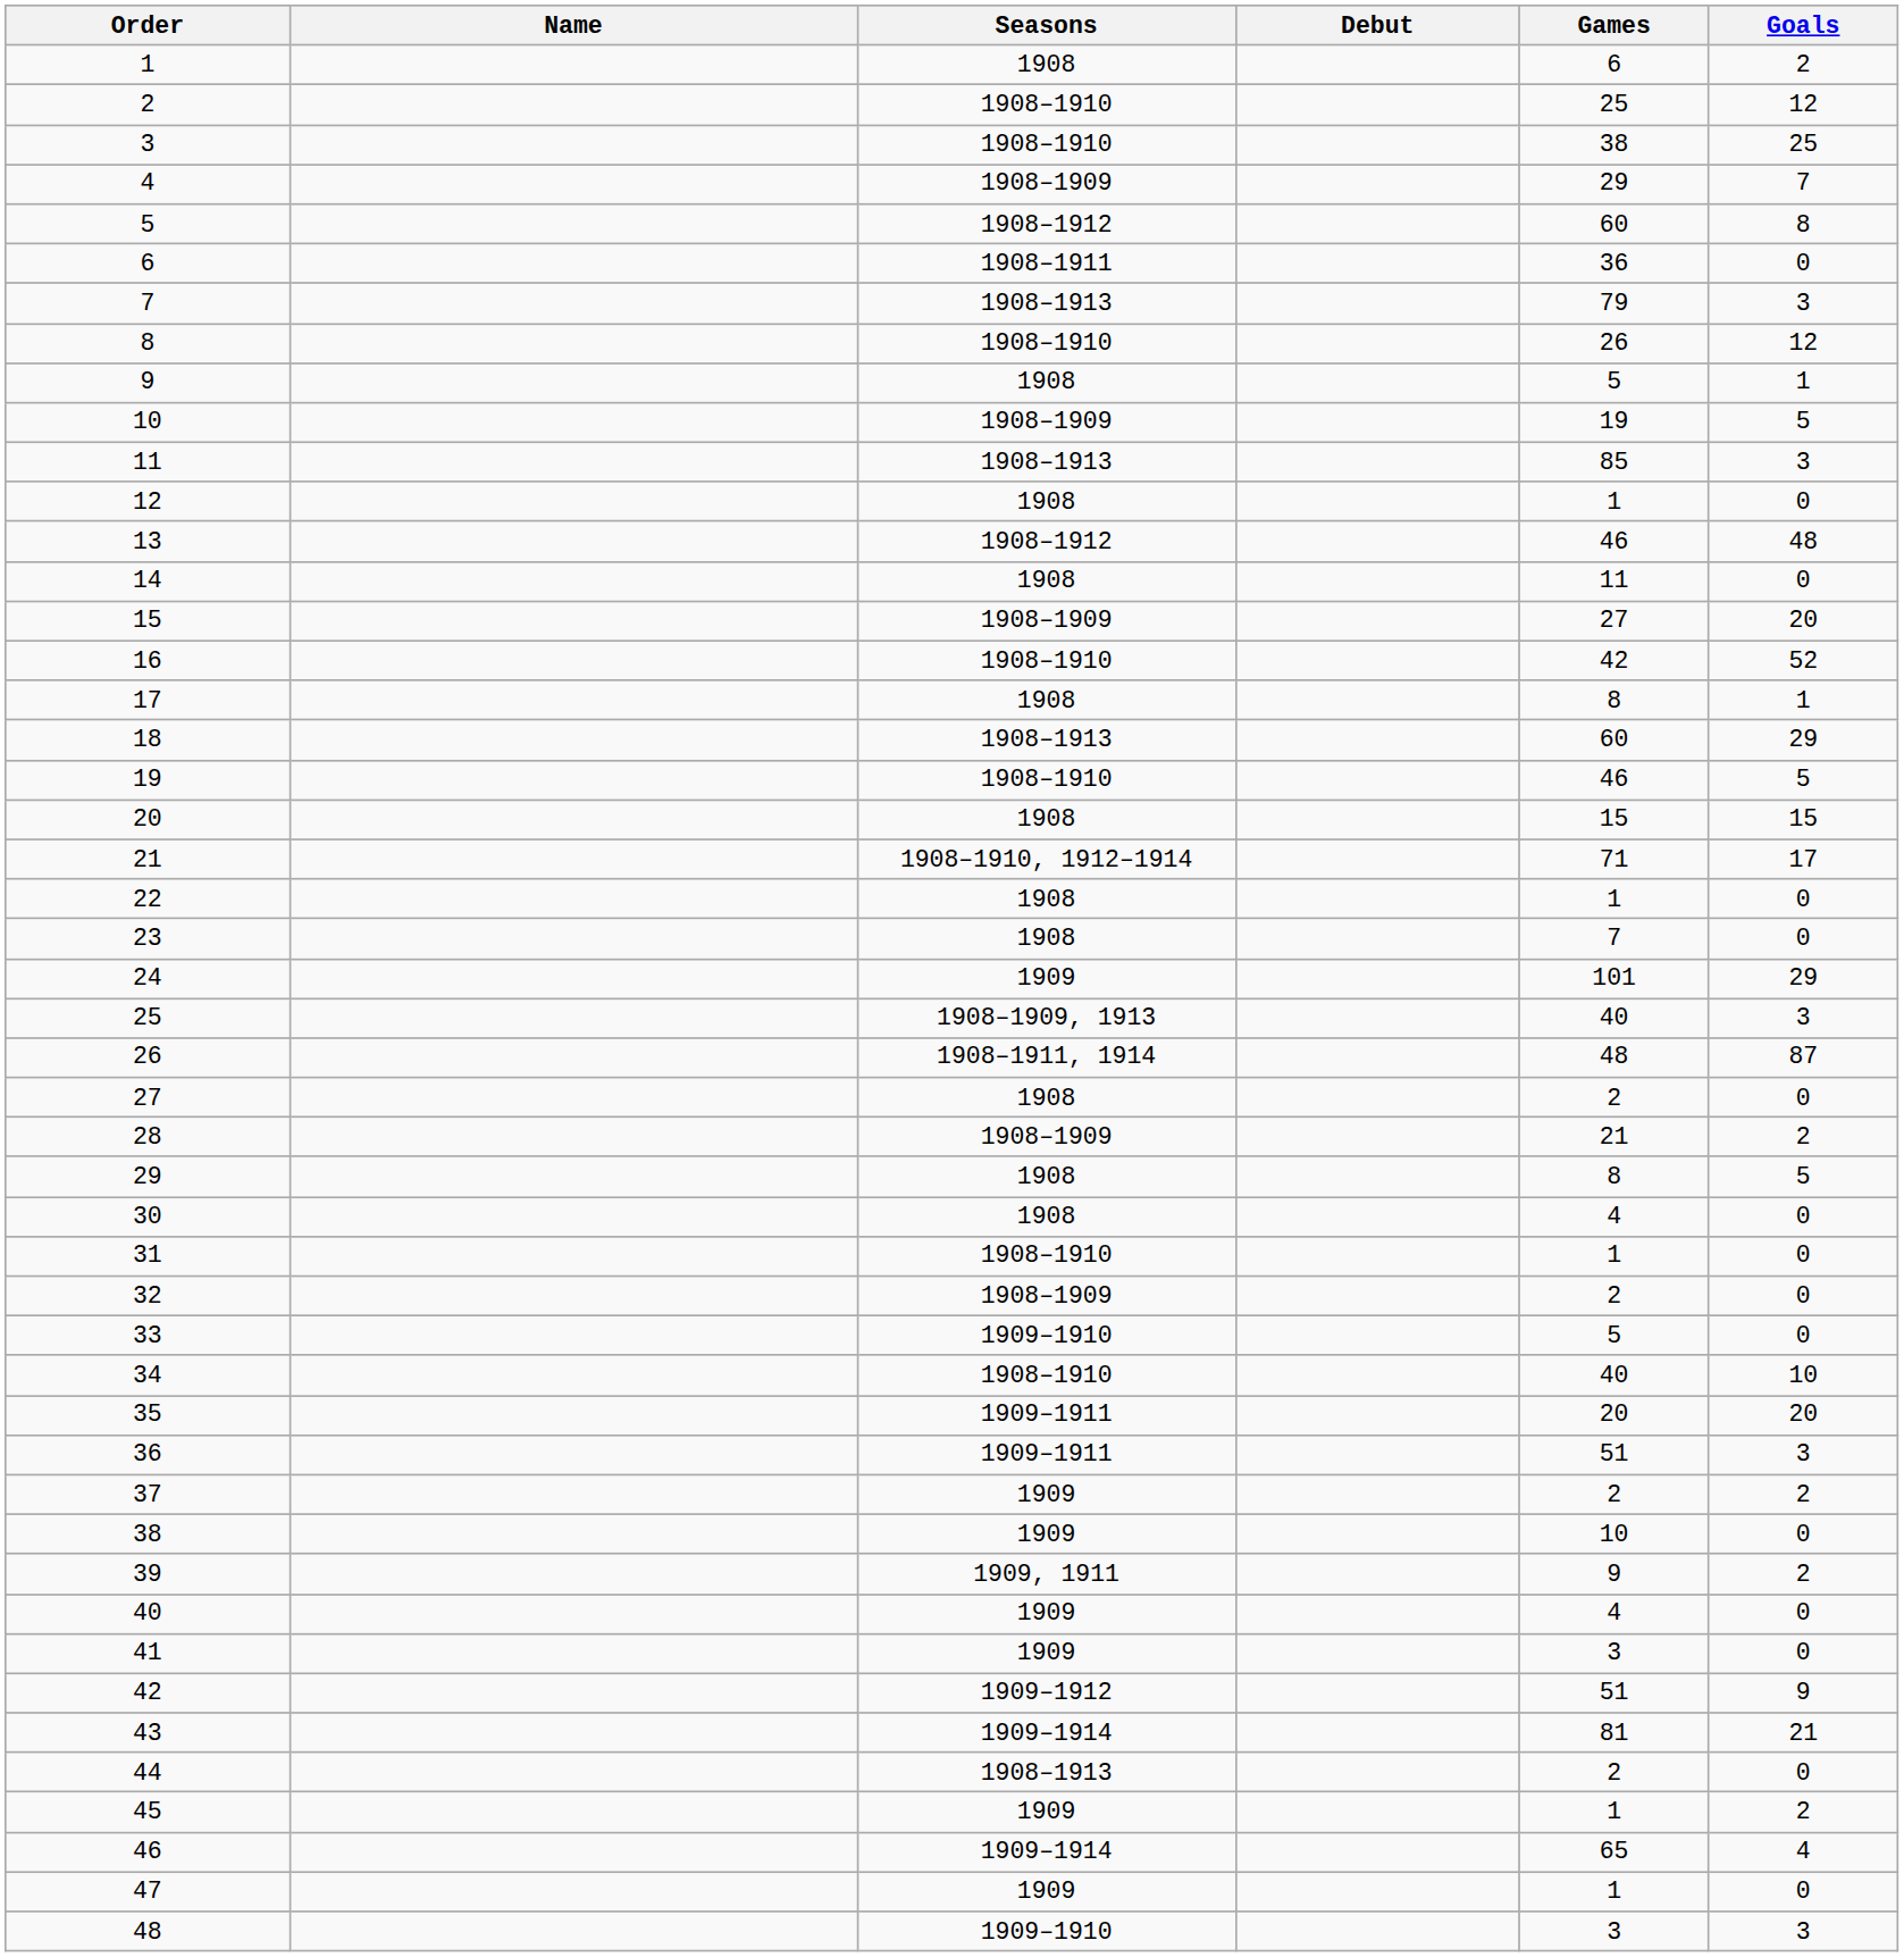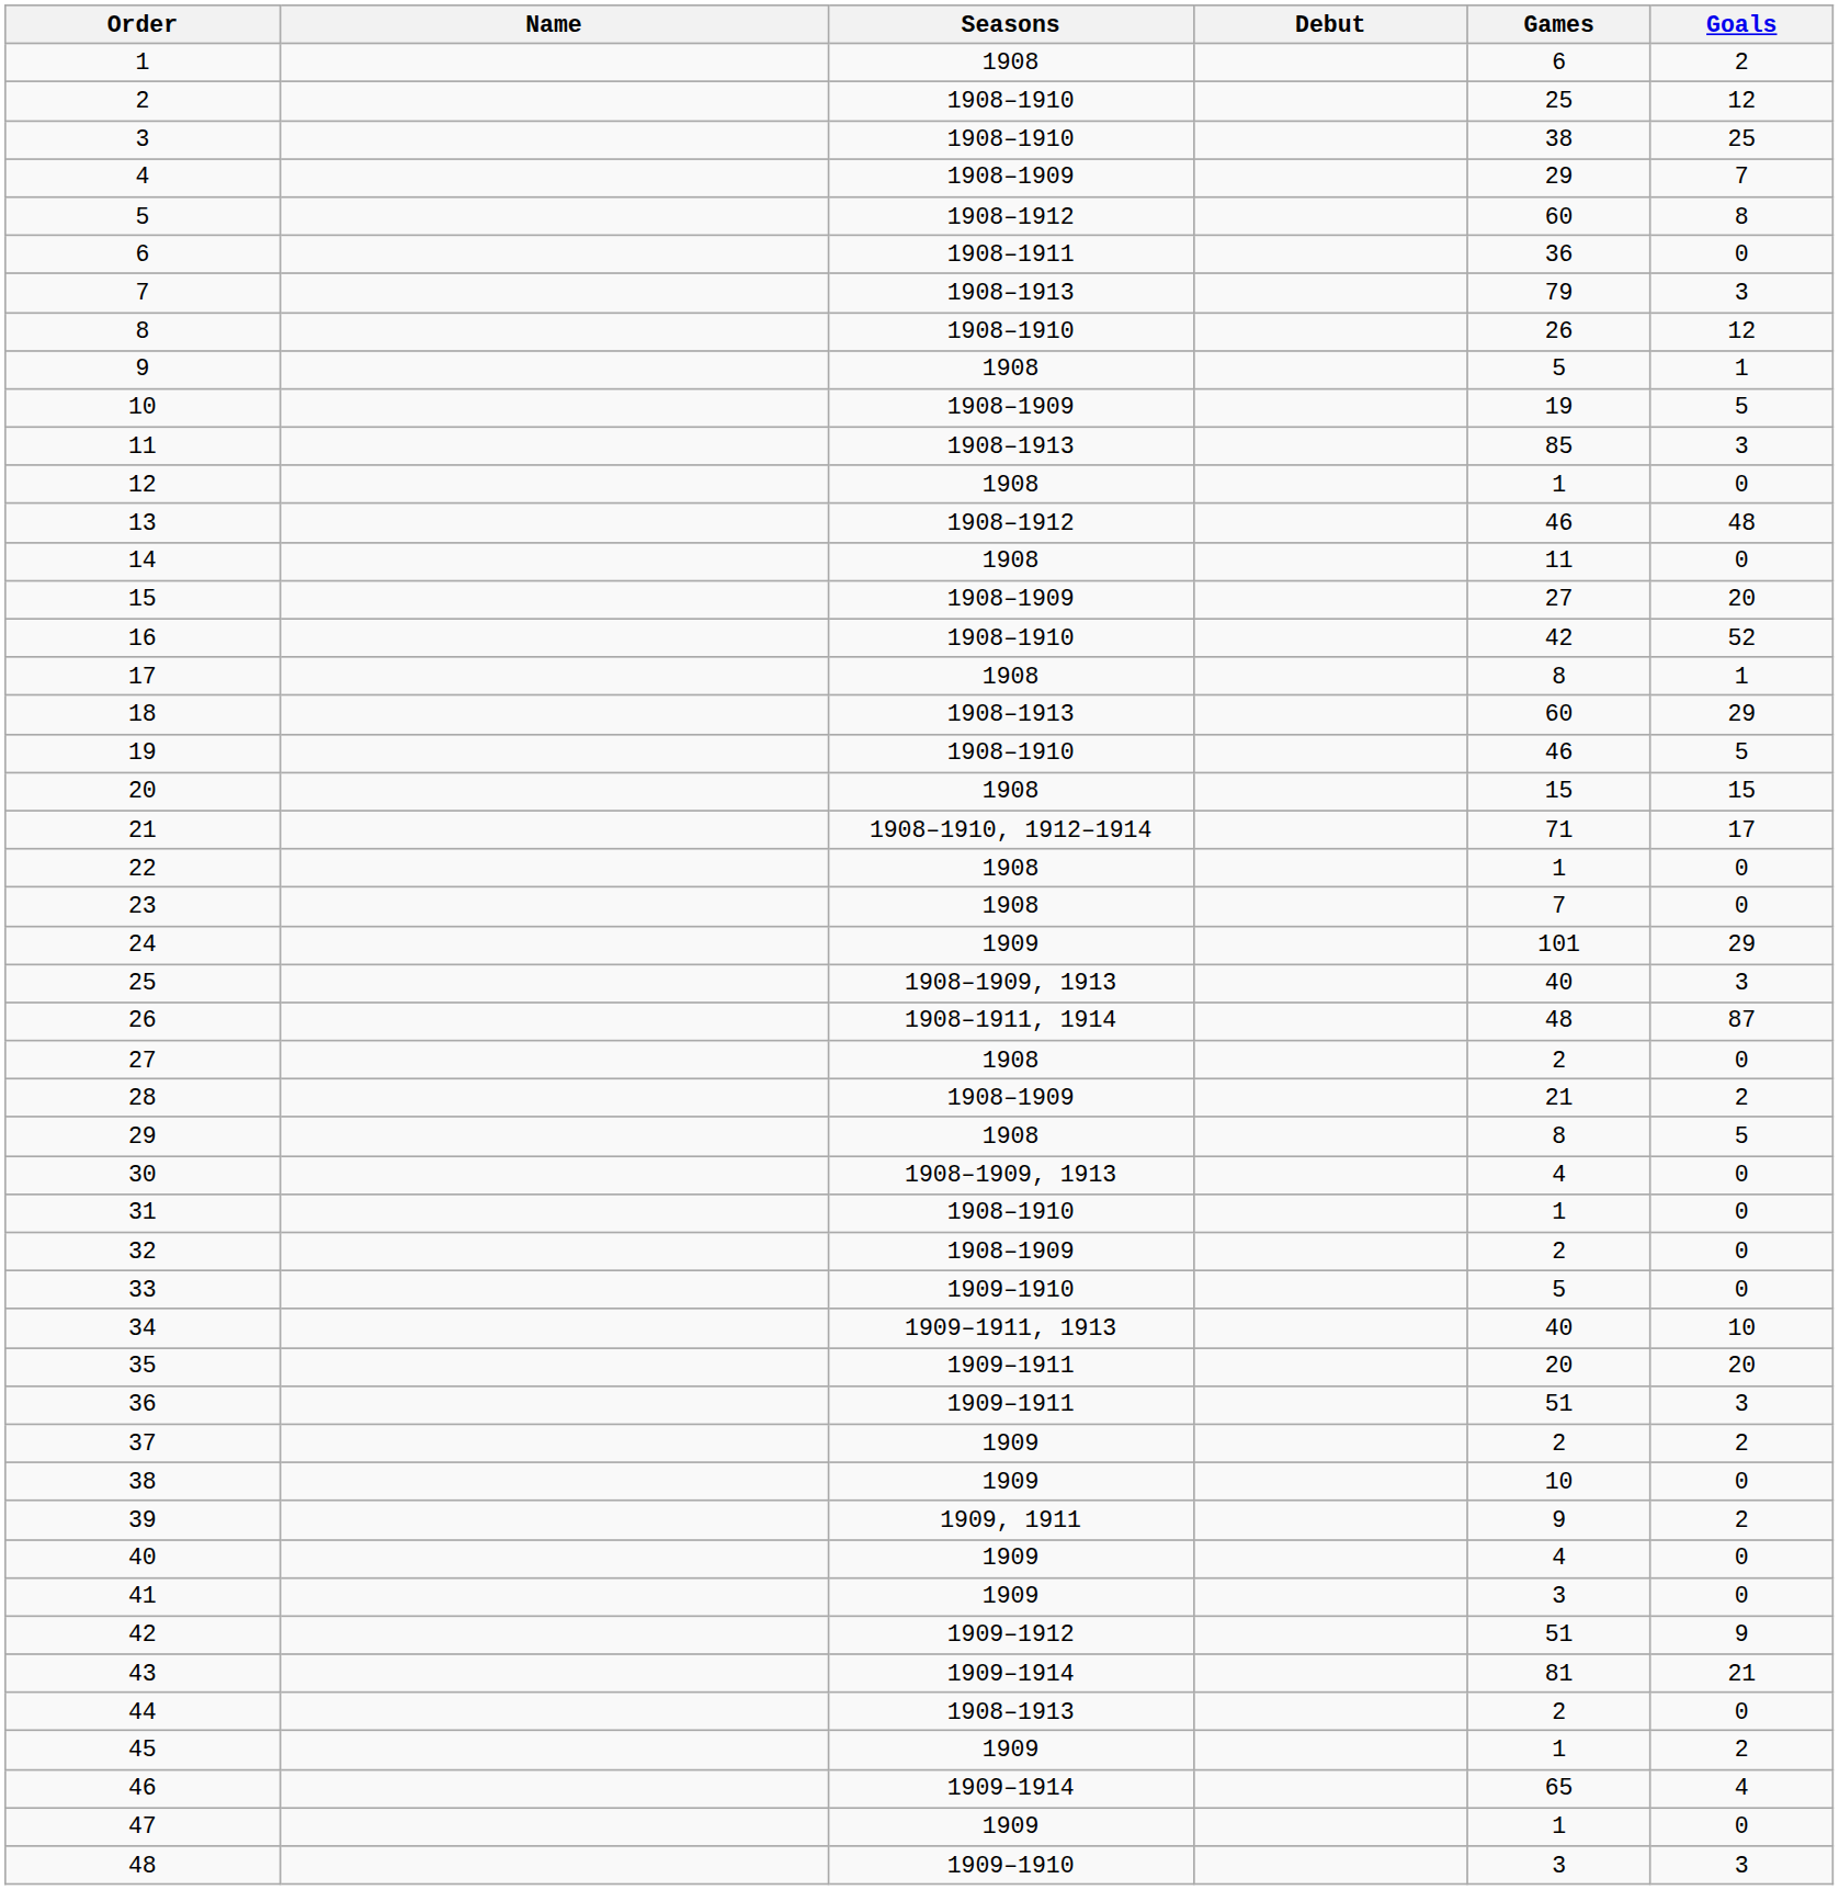30 | Seasons: 1908 -> 1908–1909, 1913
34 | Seasons: 1908–1910 -> 1909–1911, 1913
